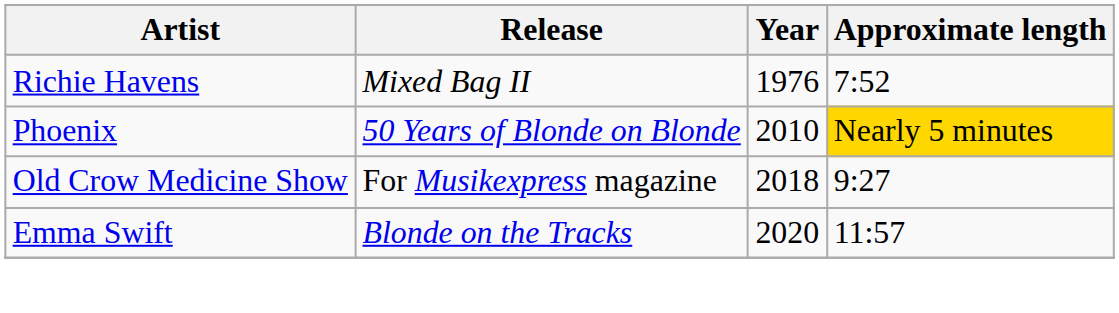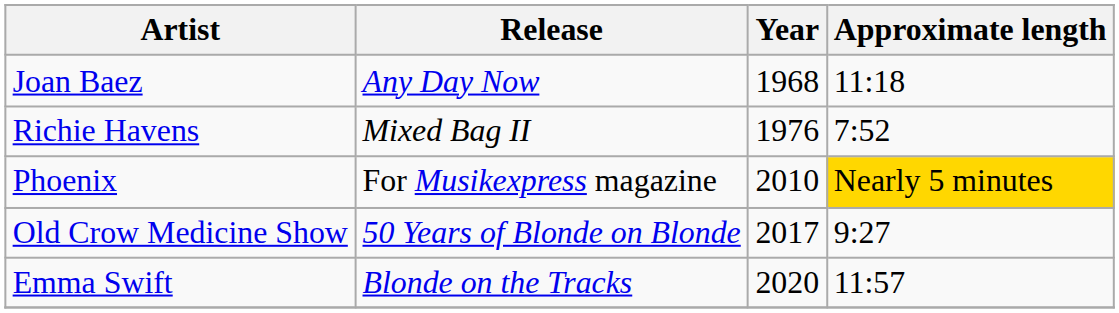+ row: Joan Baez | Any Day Now | 1968 | 11:18
Phoenix | Release: 50 Years of Blonde on Blonde -> For Musikexpress magazine
Old Crow Medicine Show | Release: For Musikexpress magazine -> 50 Years of Blonde on Blonde
Old Crow Medicine Show | Year: 2018 -> 2017
